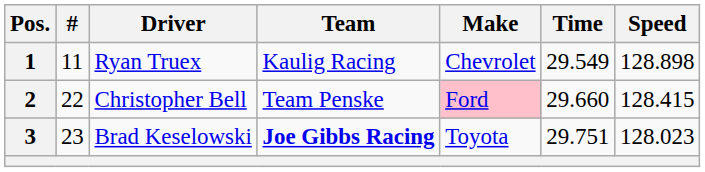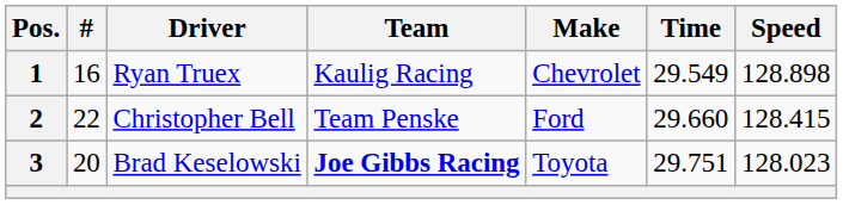1 | #: 11 -> 16
2 | Make: pink background -> no background
3 | #: 23 -> 20
